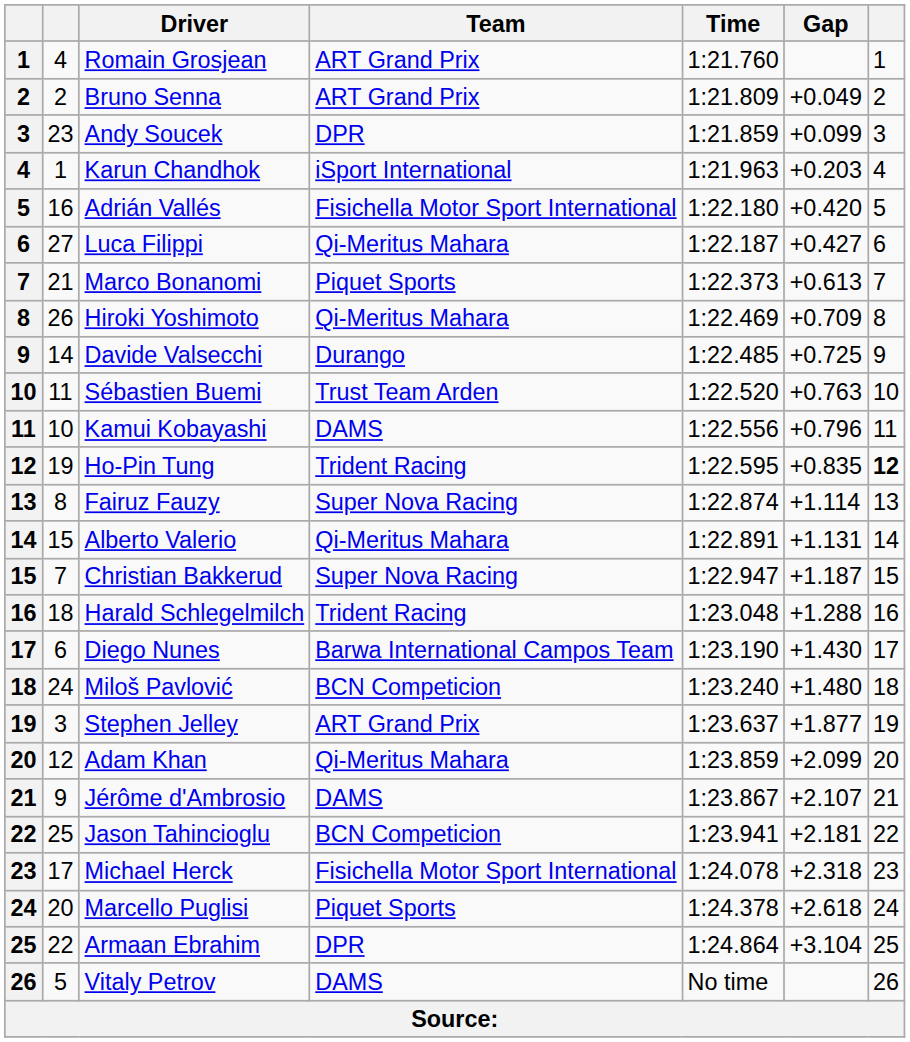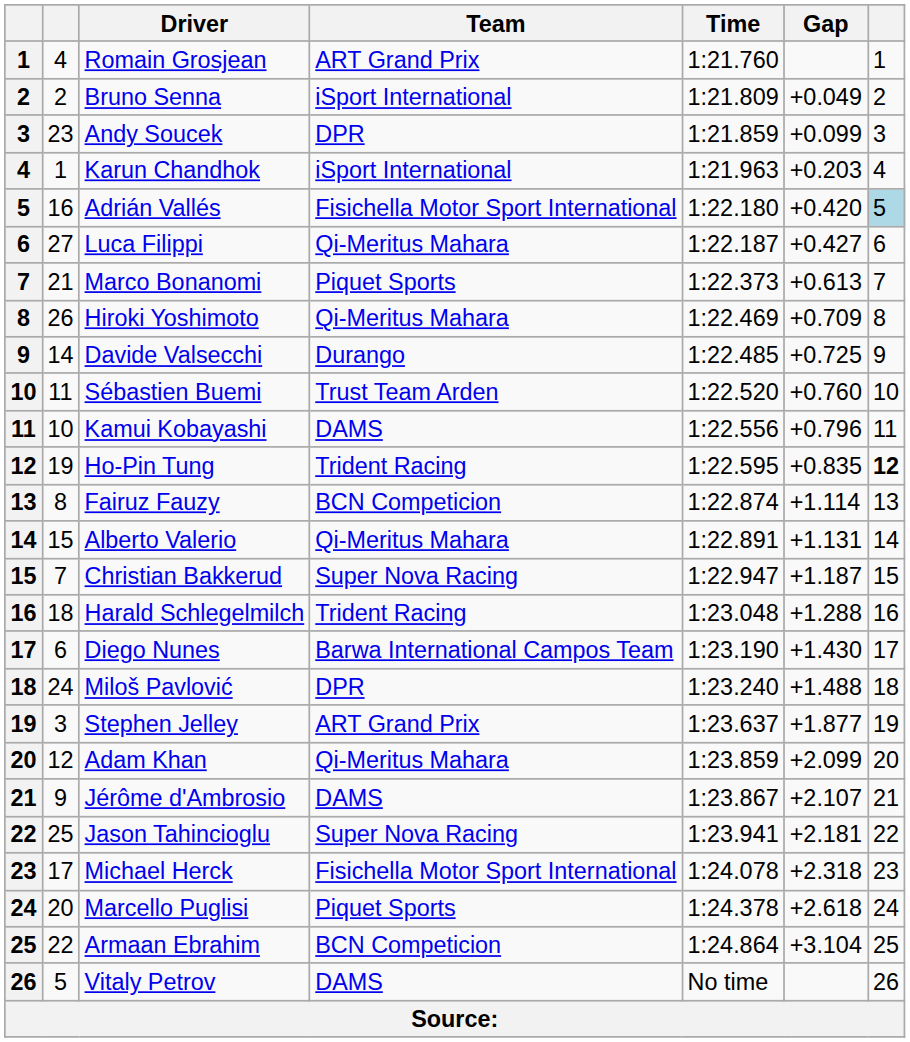Bruno Senna | Team: ART Grand Prix -> iSport International
Adrián Vallés | column 7: no background -> lightblue background
Sébastien Buemi | Gap: +0.763 -> +0.760
Fairuz Fauzy | Team: Super Nova Racing -> BCN Competicion
Miloš Pavlović | Team: BCN Competicion -> DPR
Miloš Pavlović | Gap: +1.480 -> +1.488
Jason Tahincioglu | Team: BCN Competicion -> Super Nova Racing
Armaan Ebrahim | Team: DPR -> BCN Competicion
